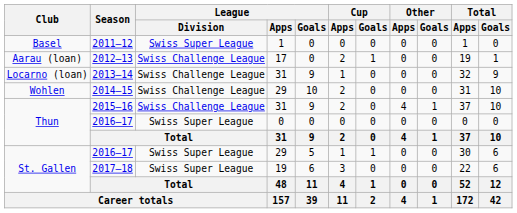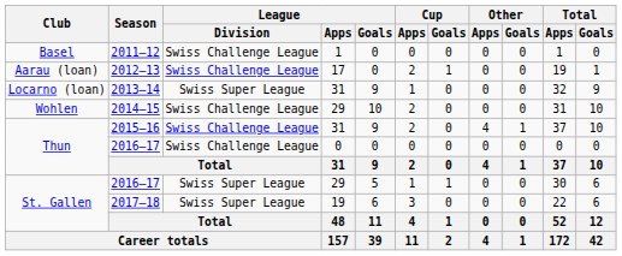2011–12 | League / Division: Swiss Super League -> Swiss Challenge League
2013–14 | League / Division: Swiss Challenge League -> Swiss Super League
Thun / 2016–17 | League / Division: Swiss Super League -> Swiss Challenge League
